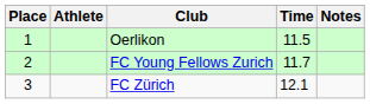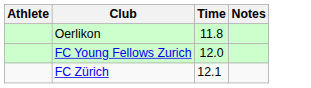- column: Place | 1 | 2 | 3
Oerlikon | Time: 11.5 -> 11.8
FC Young Fellows Zurich | Time: 11.7 -> 12.0
